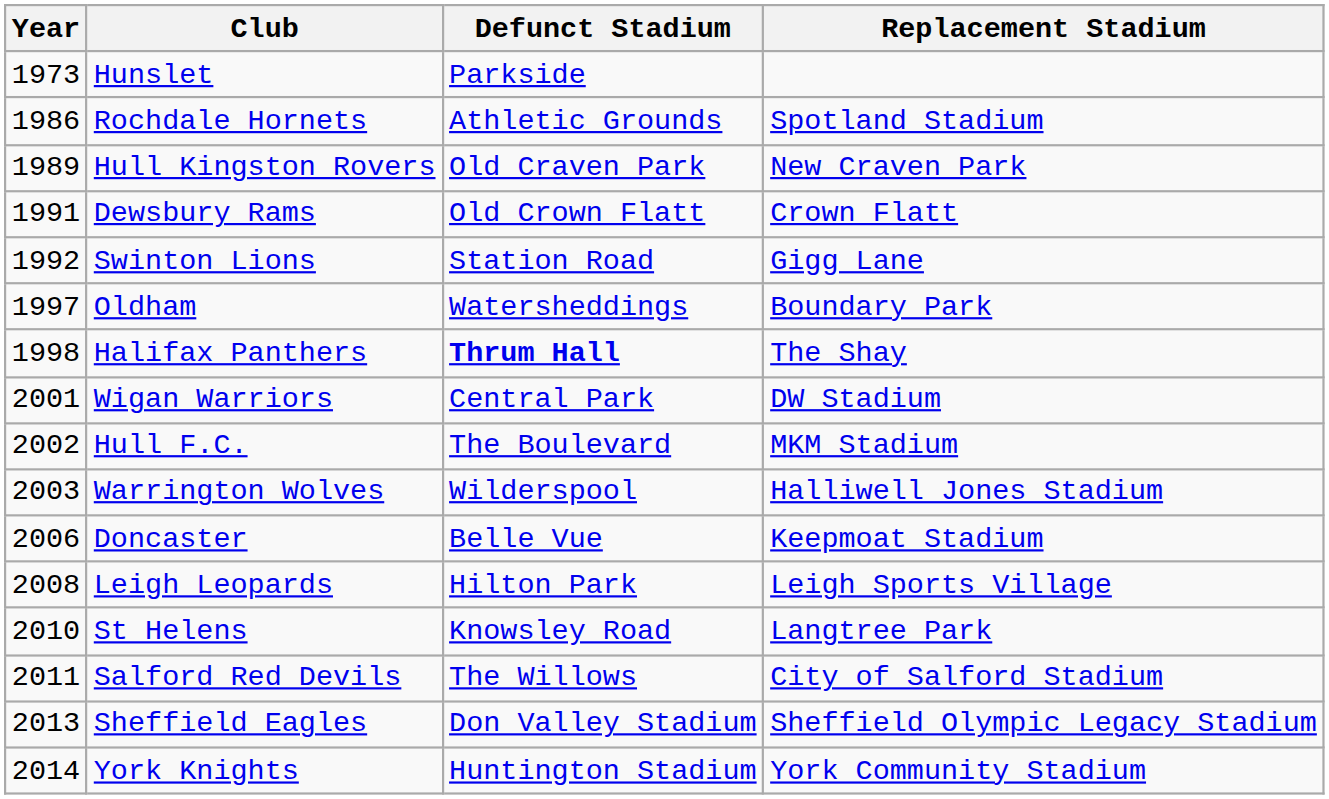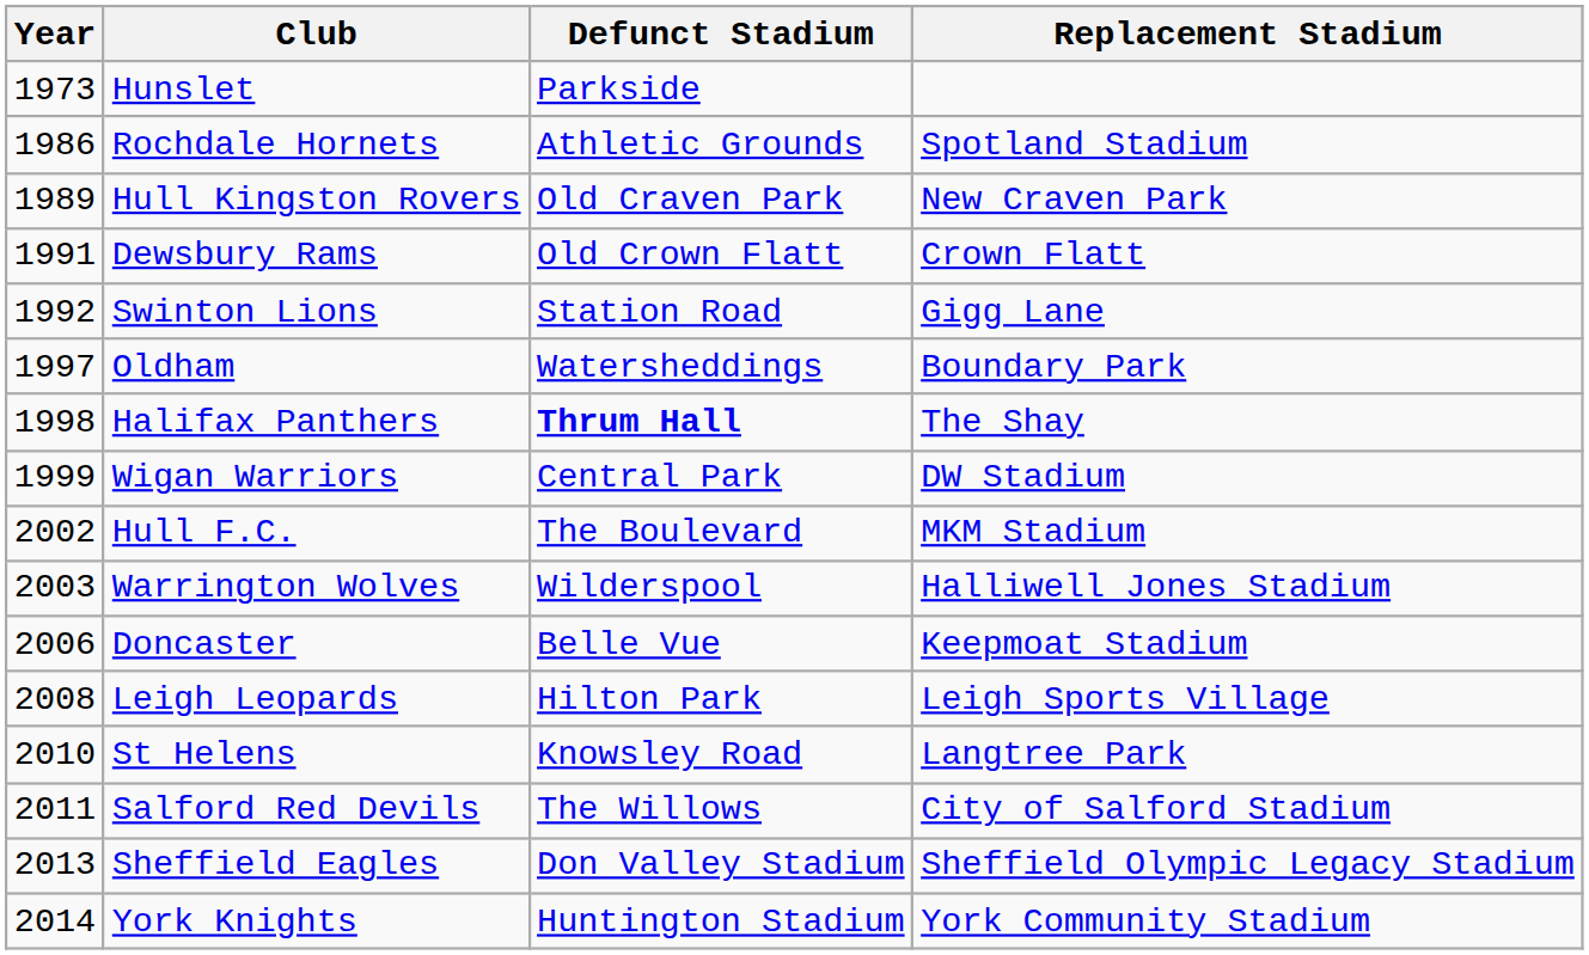Wigan Warriors | Year: 2001 -> 1999
